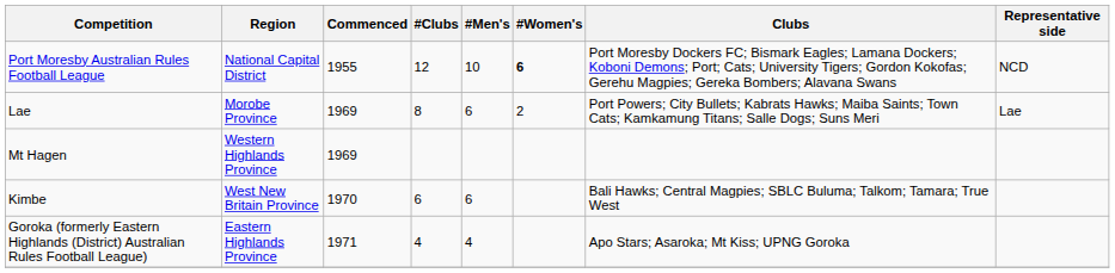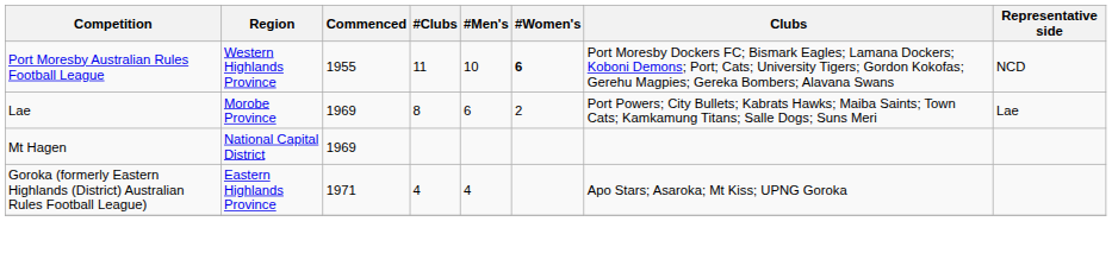Port Moresby Australian Rules Football League | Region: National Capital District -> Western Highlands Province
Port Moresby Australian Rules Football League | #Clubs: 12 -> 11
Mt Hagen | Region: Western Highlands Province -> National Capital District
- row: Kimbe | West New Britain Province | 1970 | 6 | 6 | Bali Hawks; Central Magpies; SBLC Buluma; Talkom; Tamara; True West
